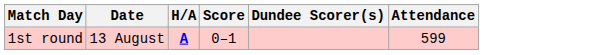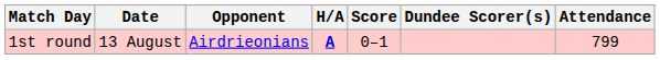+ column: Opponent | Airdrieonians
1st round | Attendance: 599 -> 799
